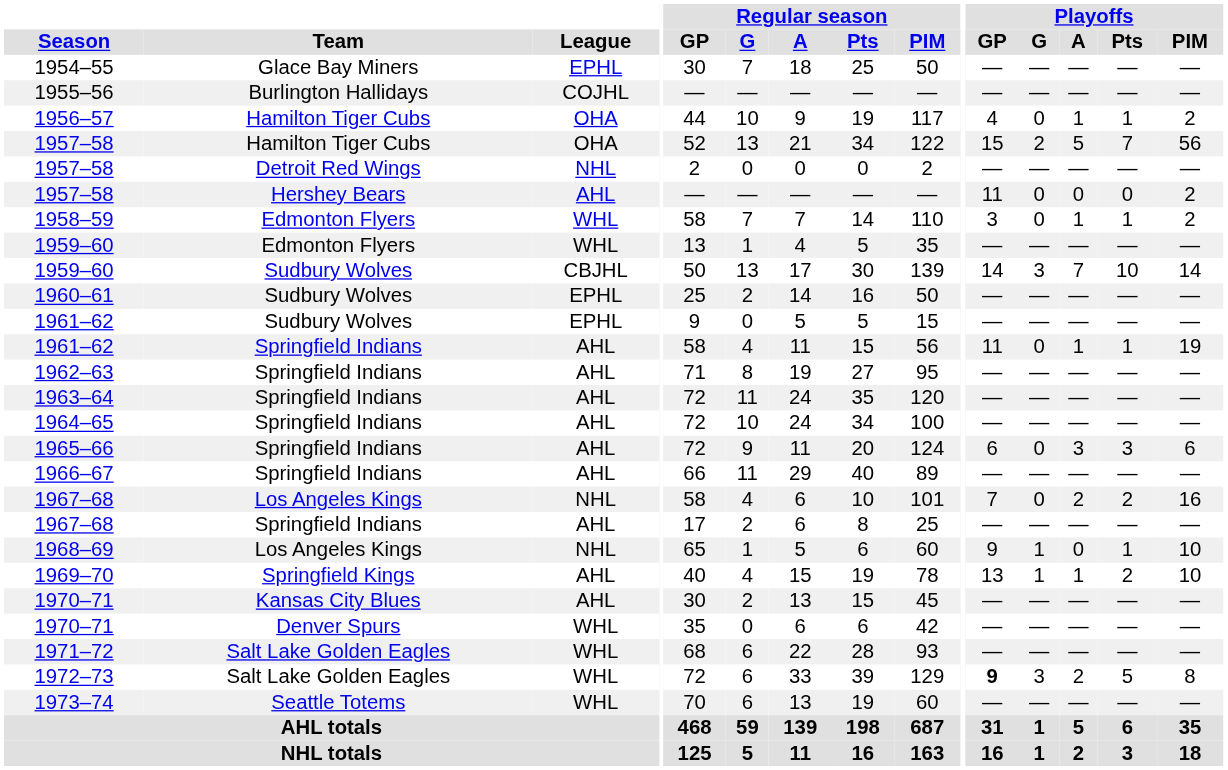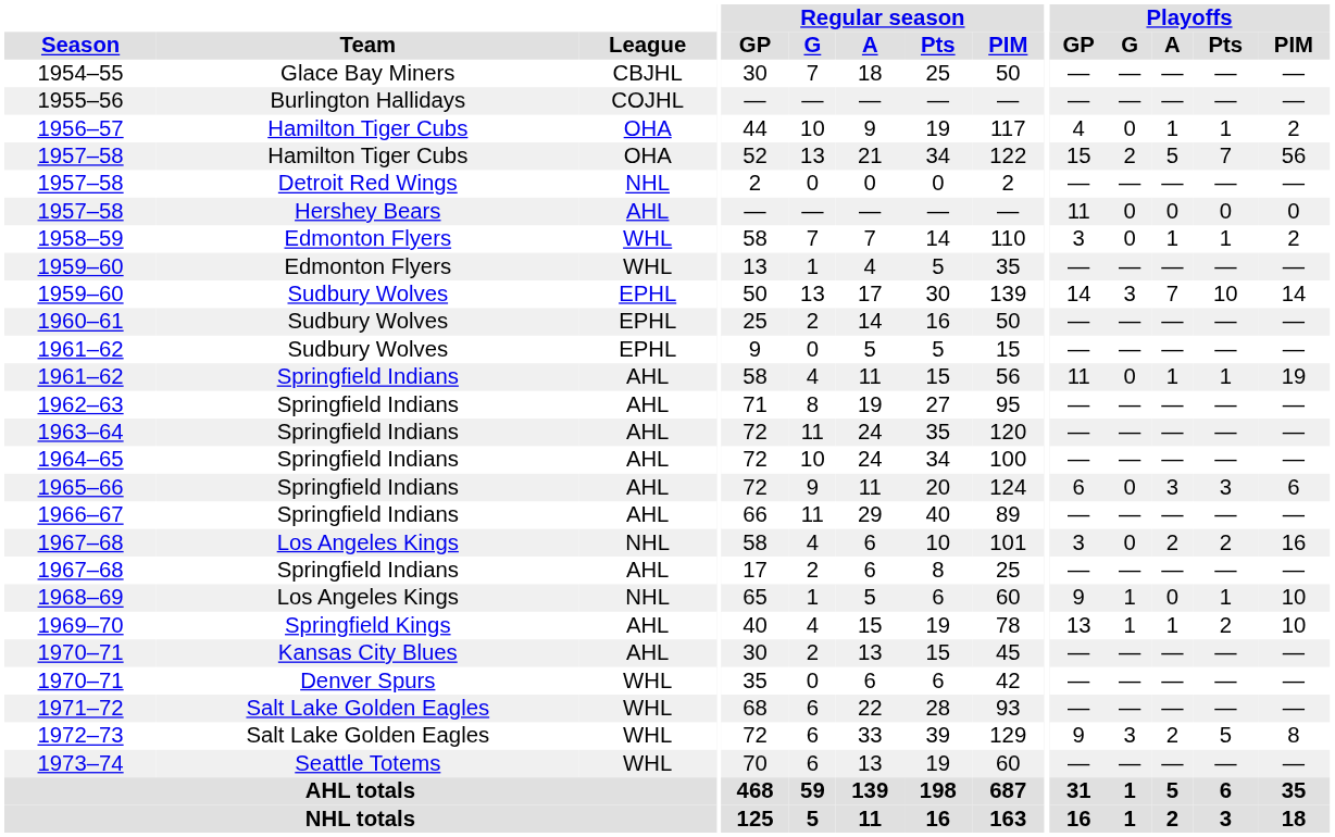1954–55 | League: EPHL -> CBJHL
1957–58 / Hershey Bears | Playoffs / PIM: 2 -> 0
1959–60 / Sudbury Wolves | League: CBJHL -> EPHL
1967–68 / Los Angeles Kings | Playoffs / GP: 7 -> 3
1972–73 | Playoffs / GP: bold -> normal
